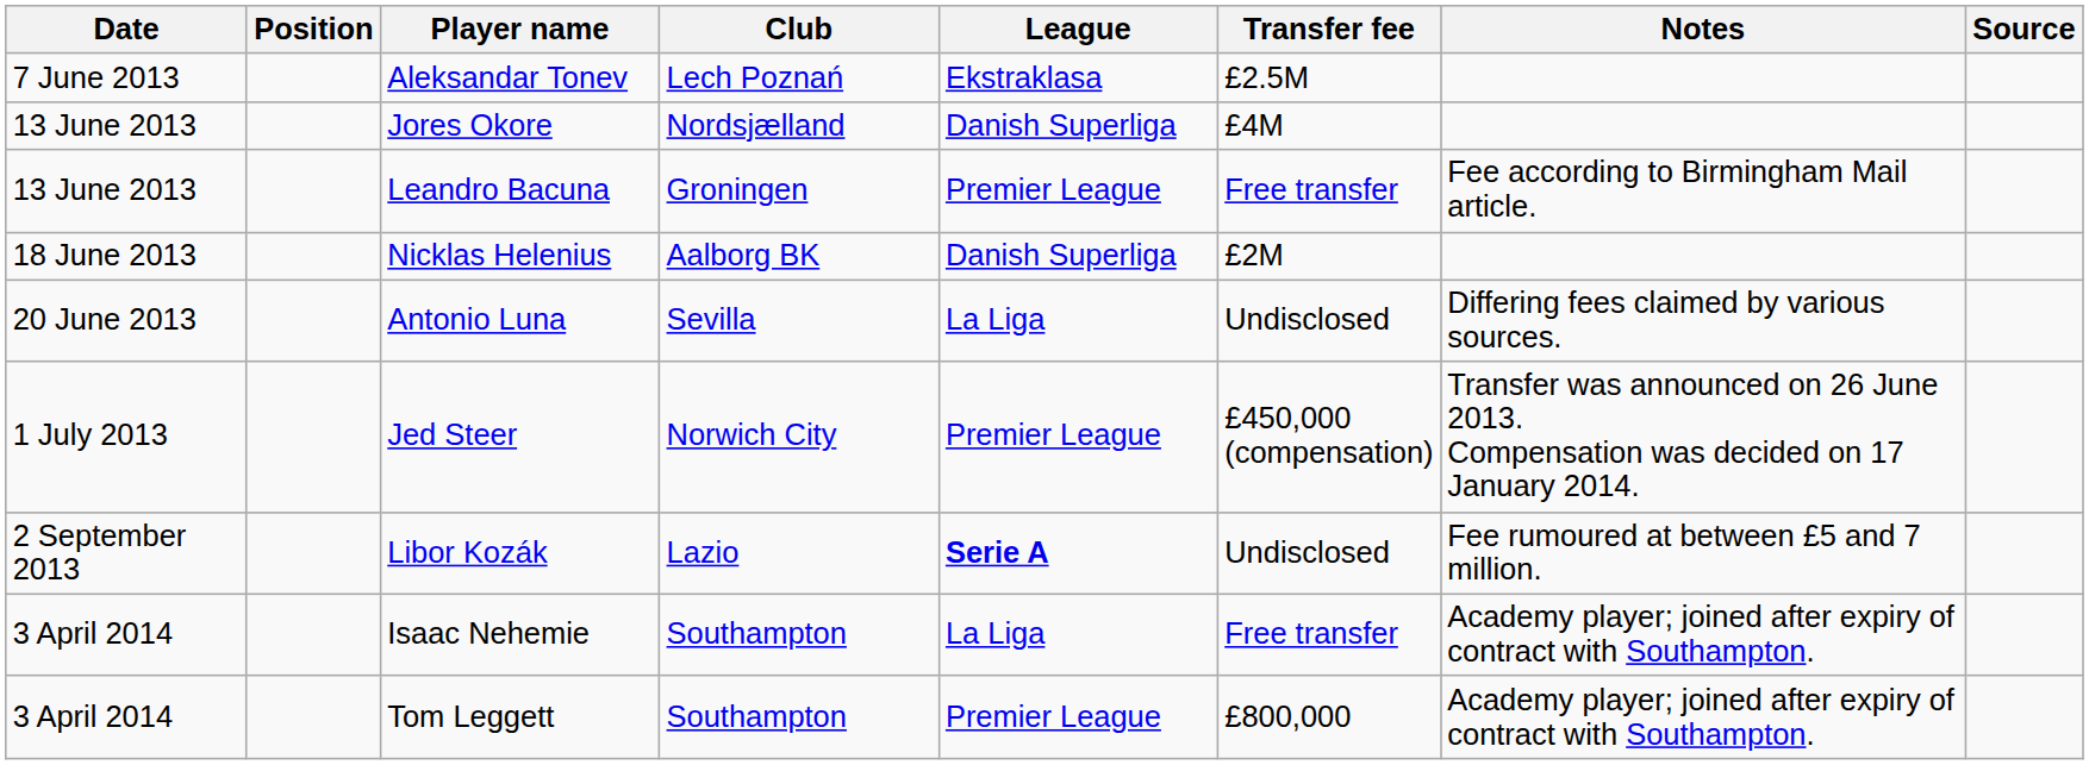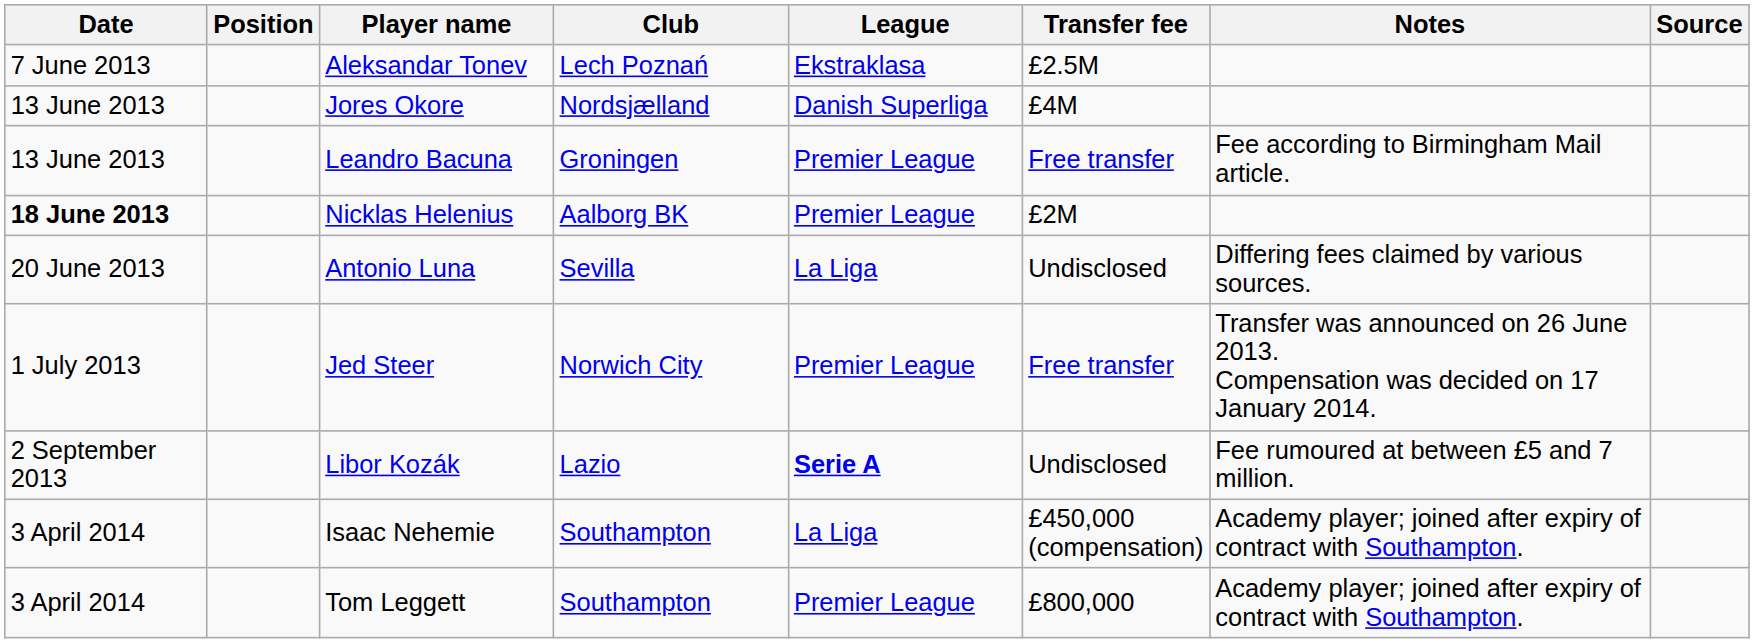Nicklas Helenius | Date: normal -> bold
Nicklas Helenius | League: Danish Superliga -> Premier League
Jed Steer | Transfer fee: £450,000 (compensation) -> Free transfer
Isaac Nehemie | Transfer fee: Free transfer -> £450,000 (compensation)
